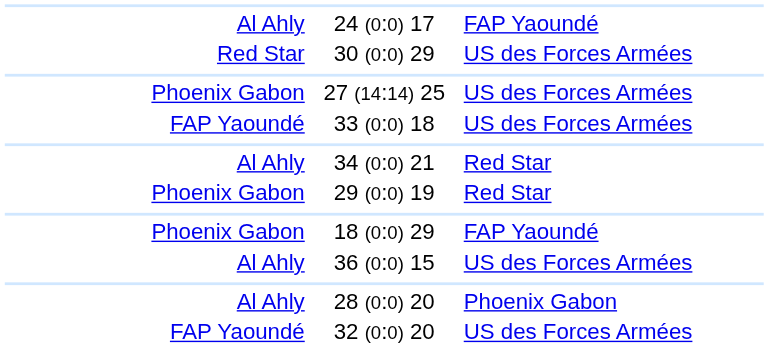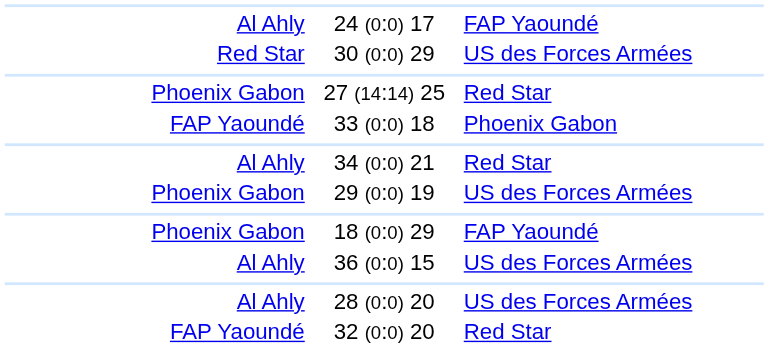27 (14:14) 25 | column 3: US des Forces Armées -> Red Star
33 (0:0) 18 | column 3: US des Forces Armées -> Phoenix Gabon
29 (0:0) 19 | column 3: Red Star -> US des Forces Armées
28 (0:0) 20 | column 3: Phoenix Gabon -> US des Forces Armées
32 (0:0) 20 | column 3: US des Forces Armées -> Red Star
